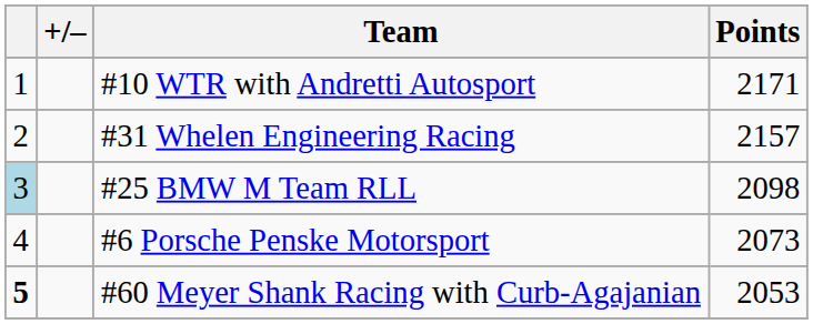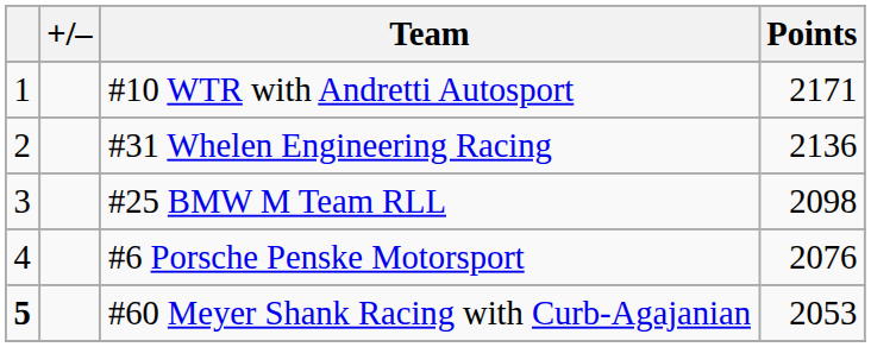#31 Whelen Engineering Racing | Points: 2157 -> 2136
#25 BMW M Team RLL | column 1: lightblue background -> no background
#6 Porsche Penske Motorsport | Points: 2073 -> 2076
